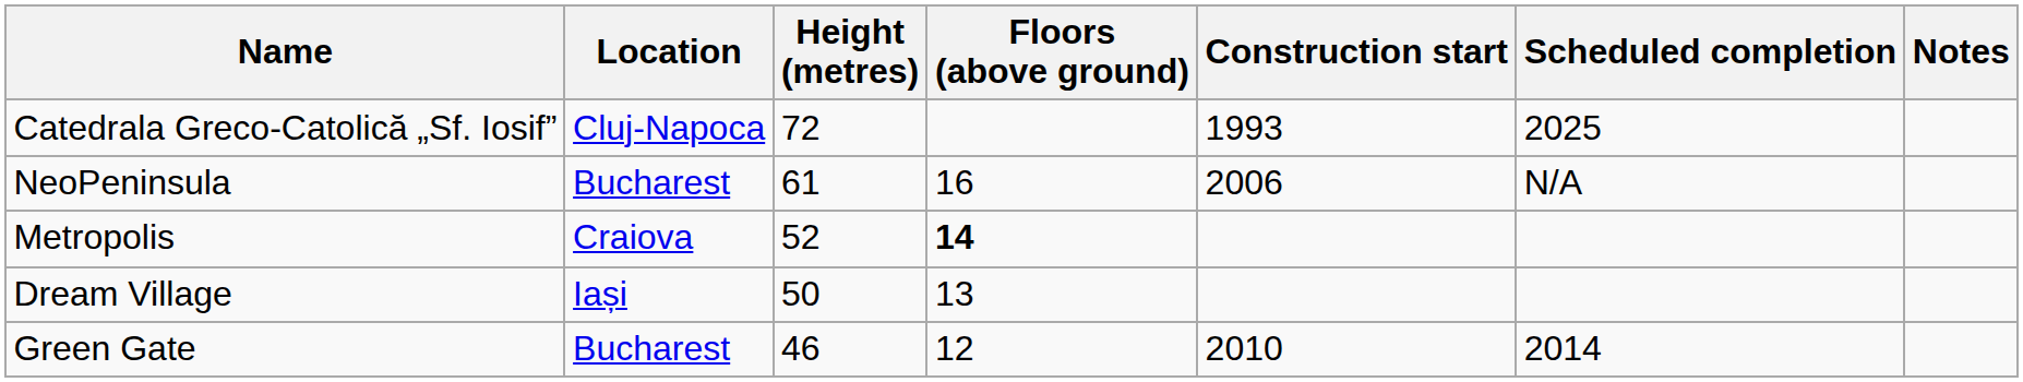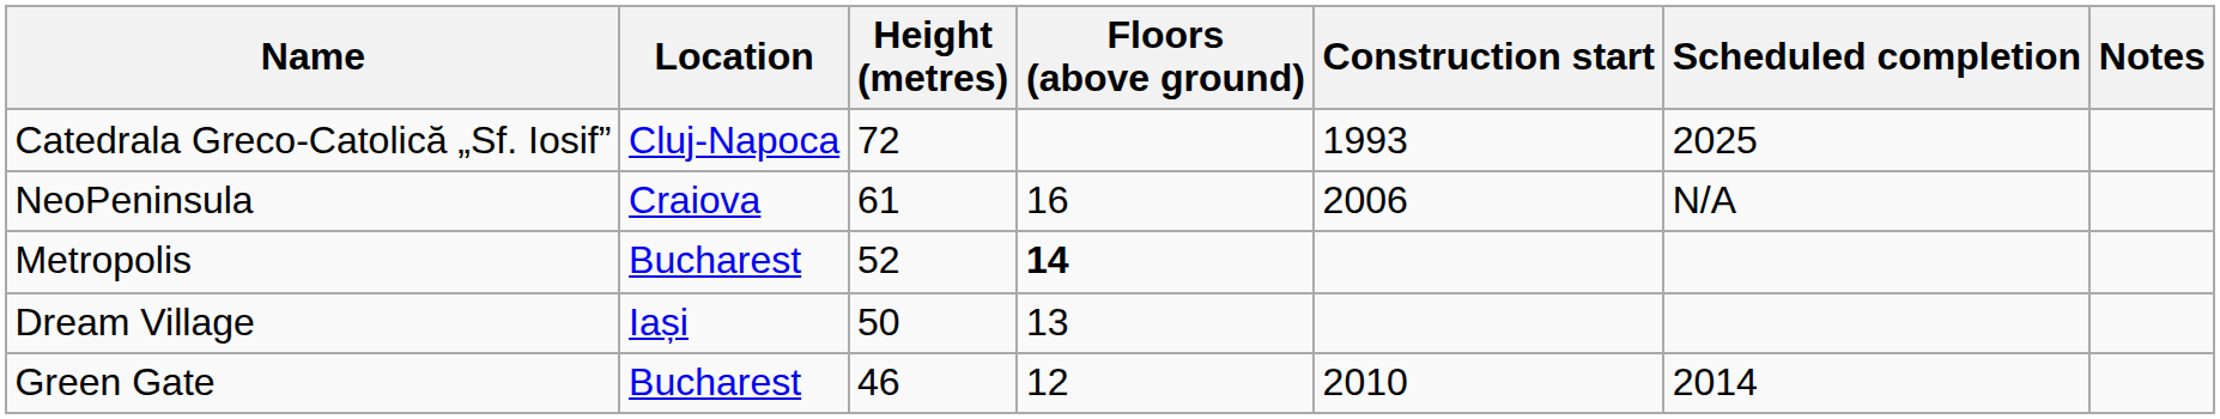NeoPeninsula | Location: Bucharest -> Craiova
Metropolis | Location: Craiova -> Bucharest
